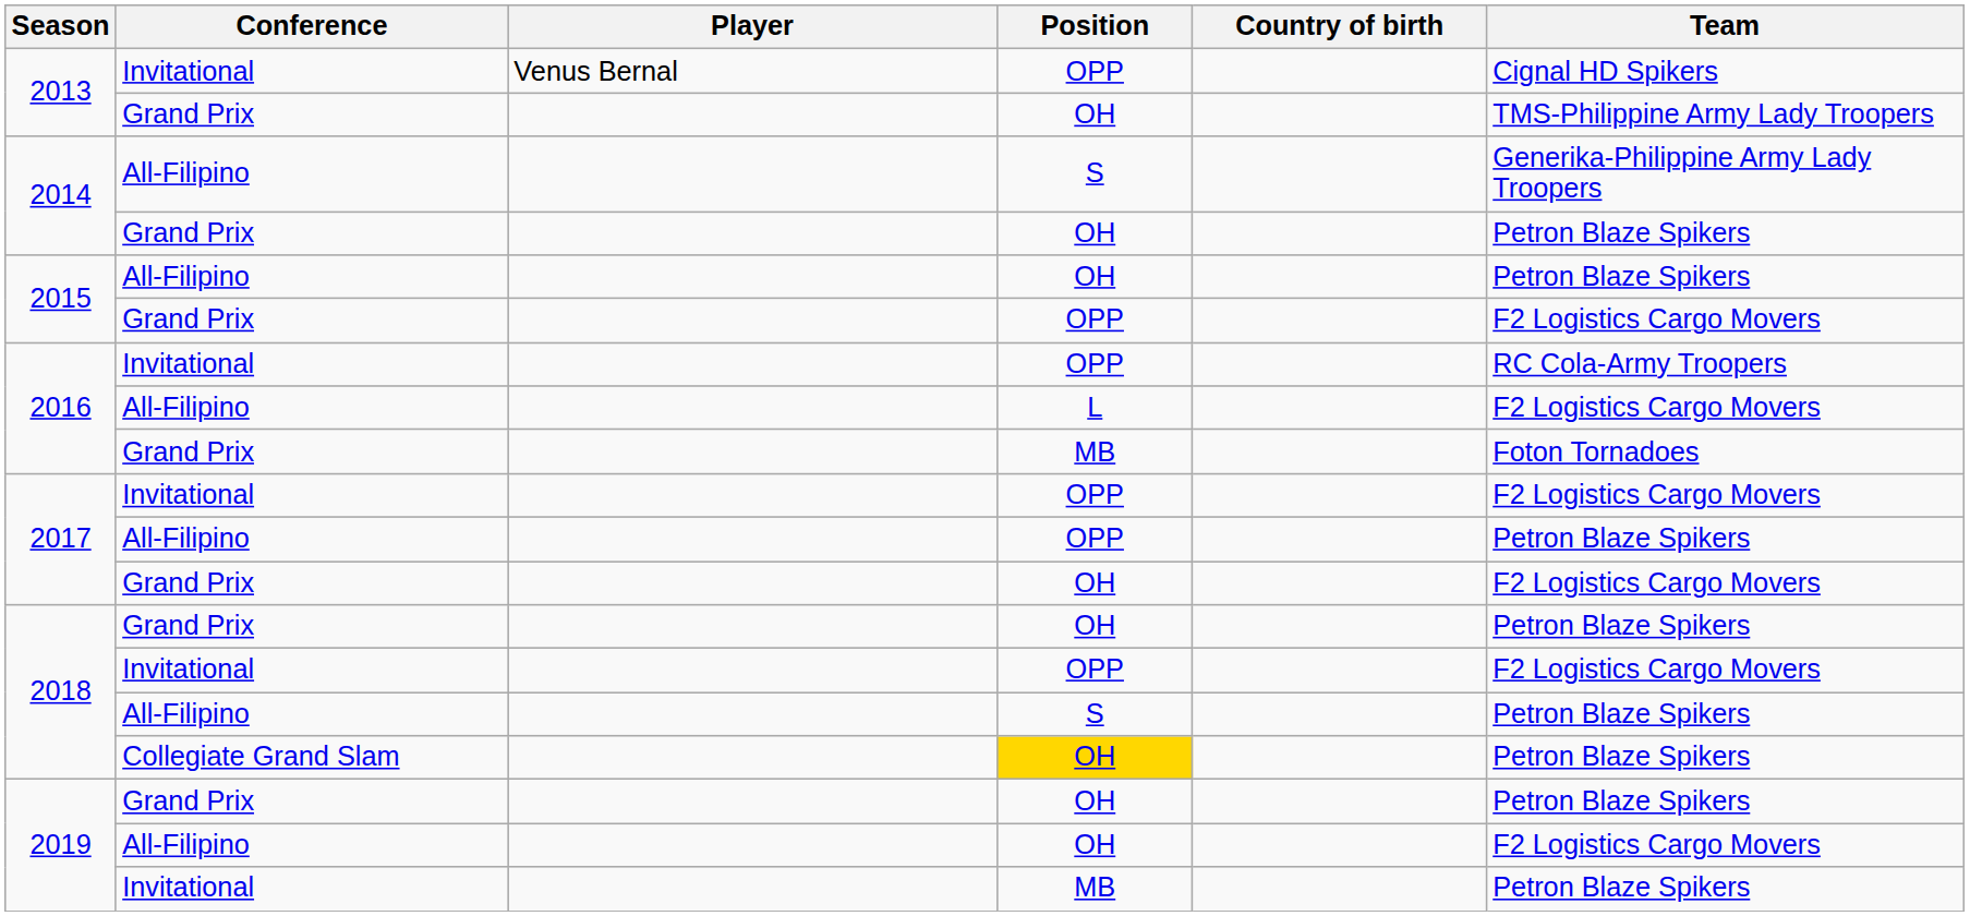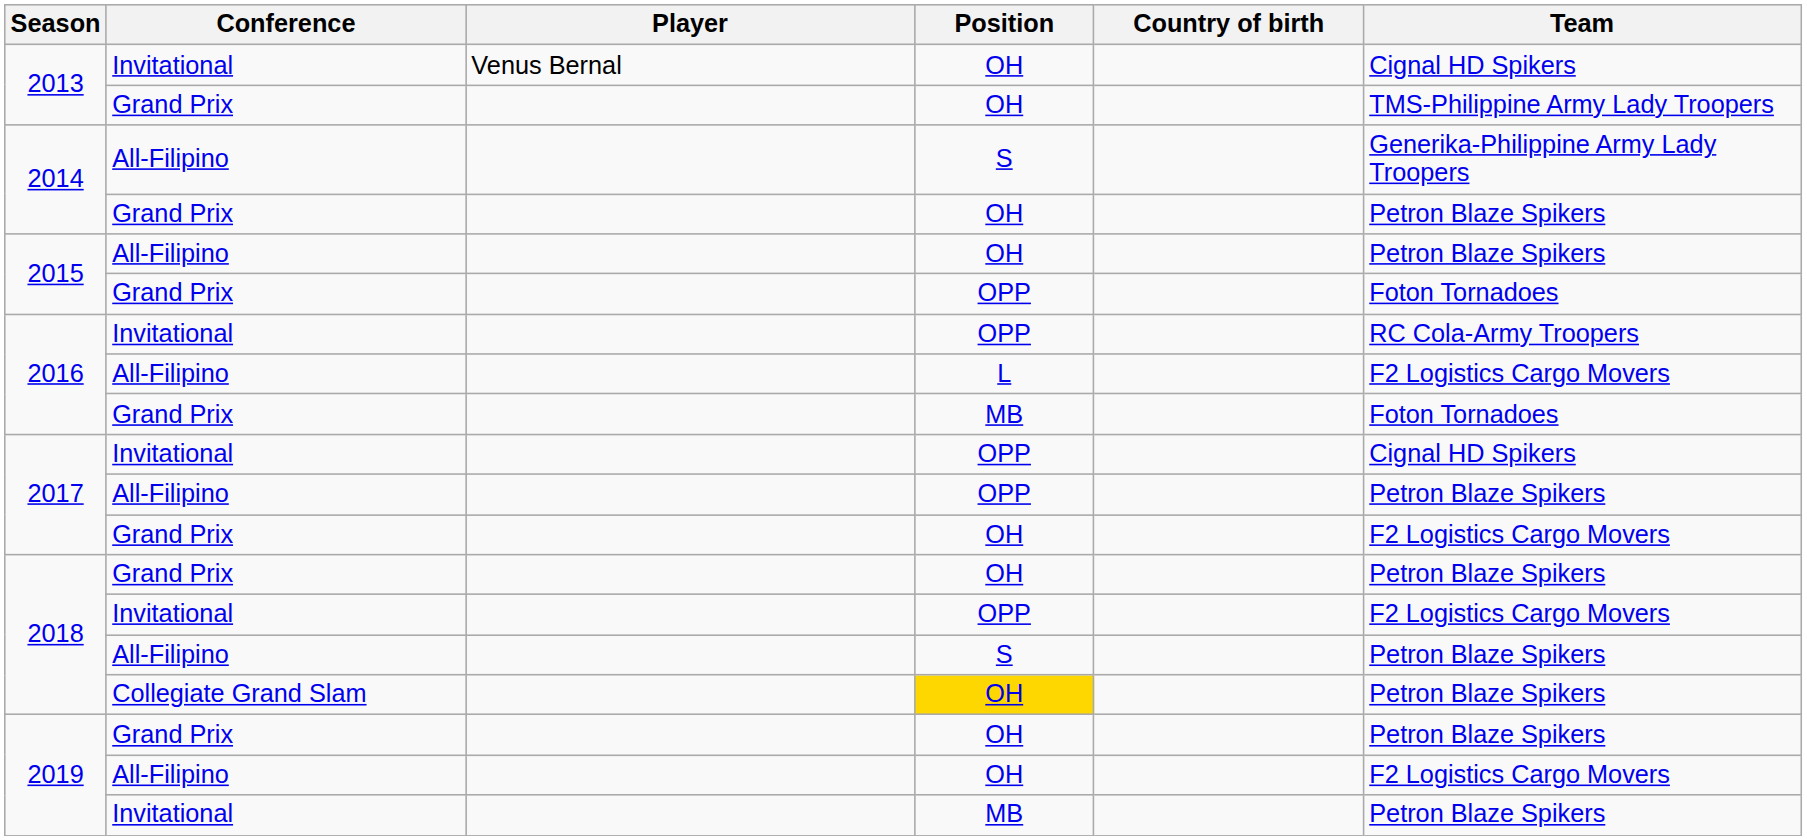2013 / Invitational | Position: OPP -> OH
2015 / Grand Prix | Team: F2 Logistics Cargo Movers -> Foton Tornadoes
2017 / Invitational | Team: F2 Logistics Cargo Movers -> Cignal HD Spikers
